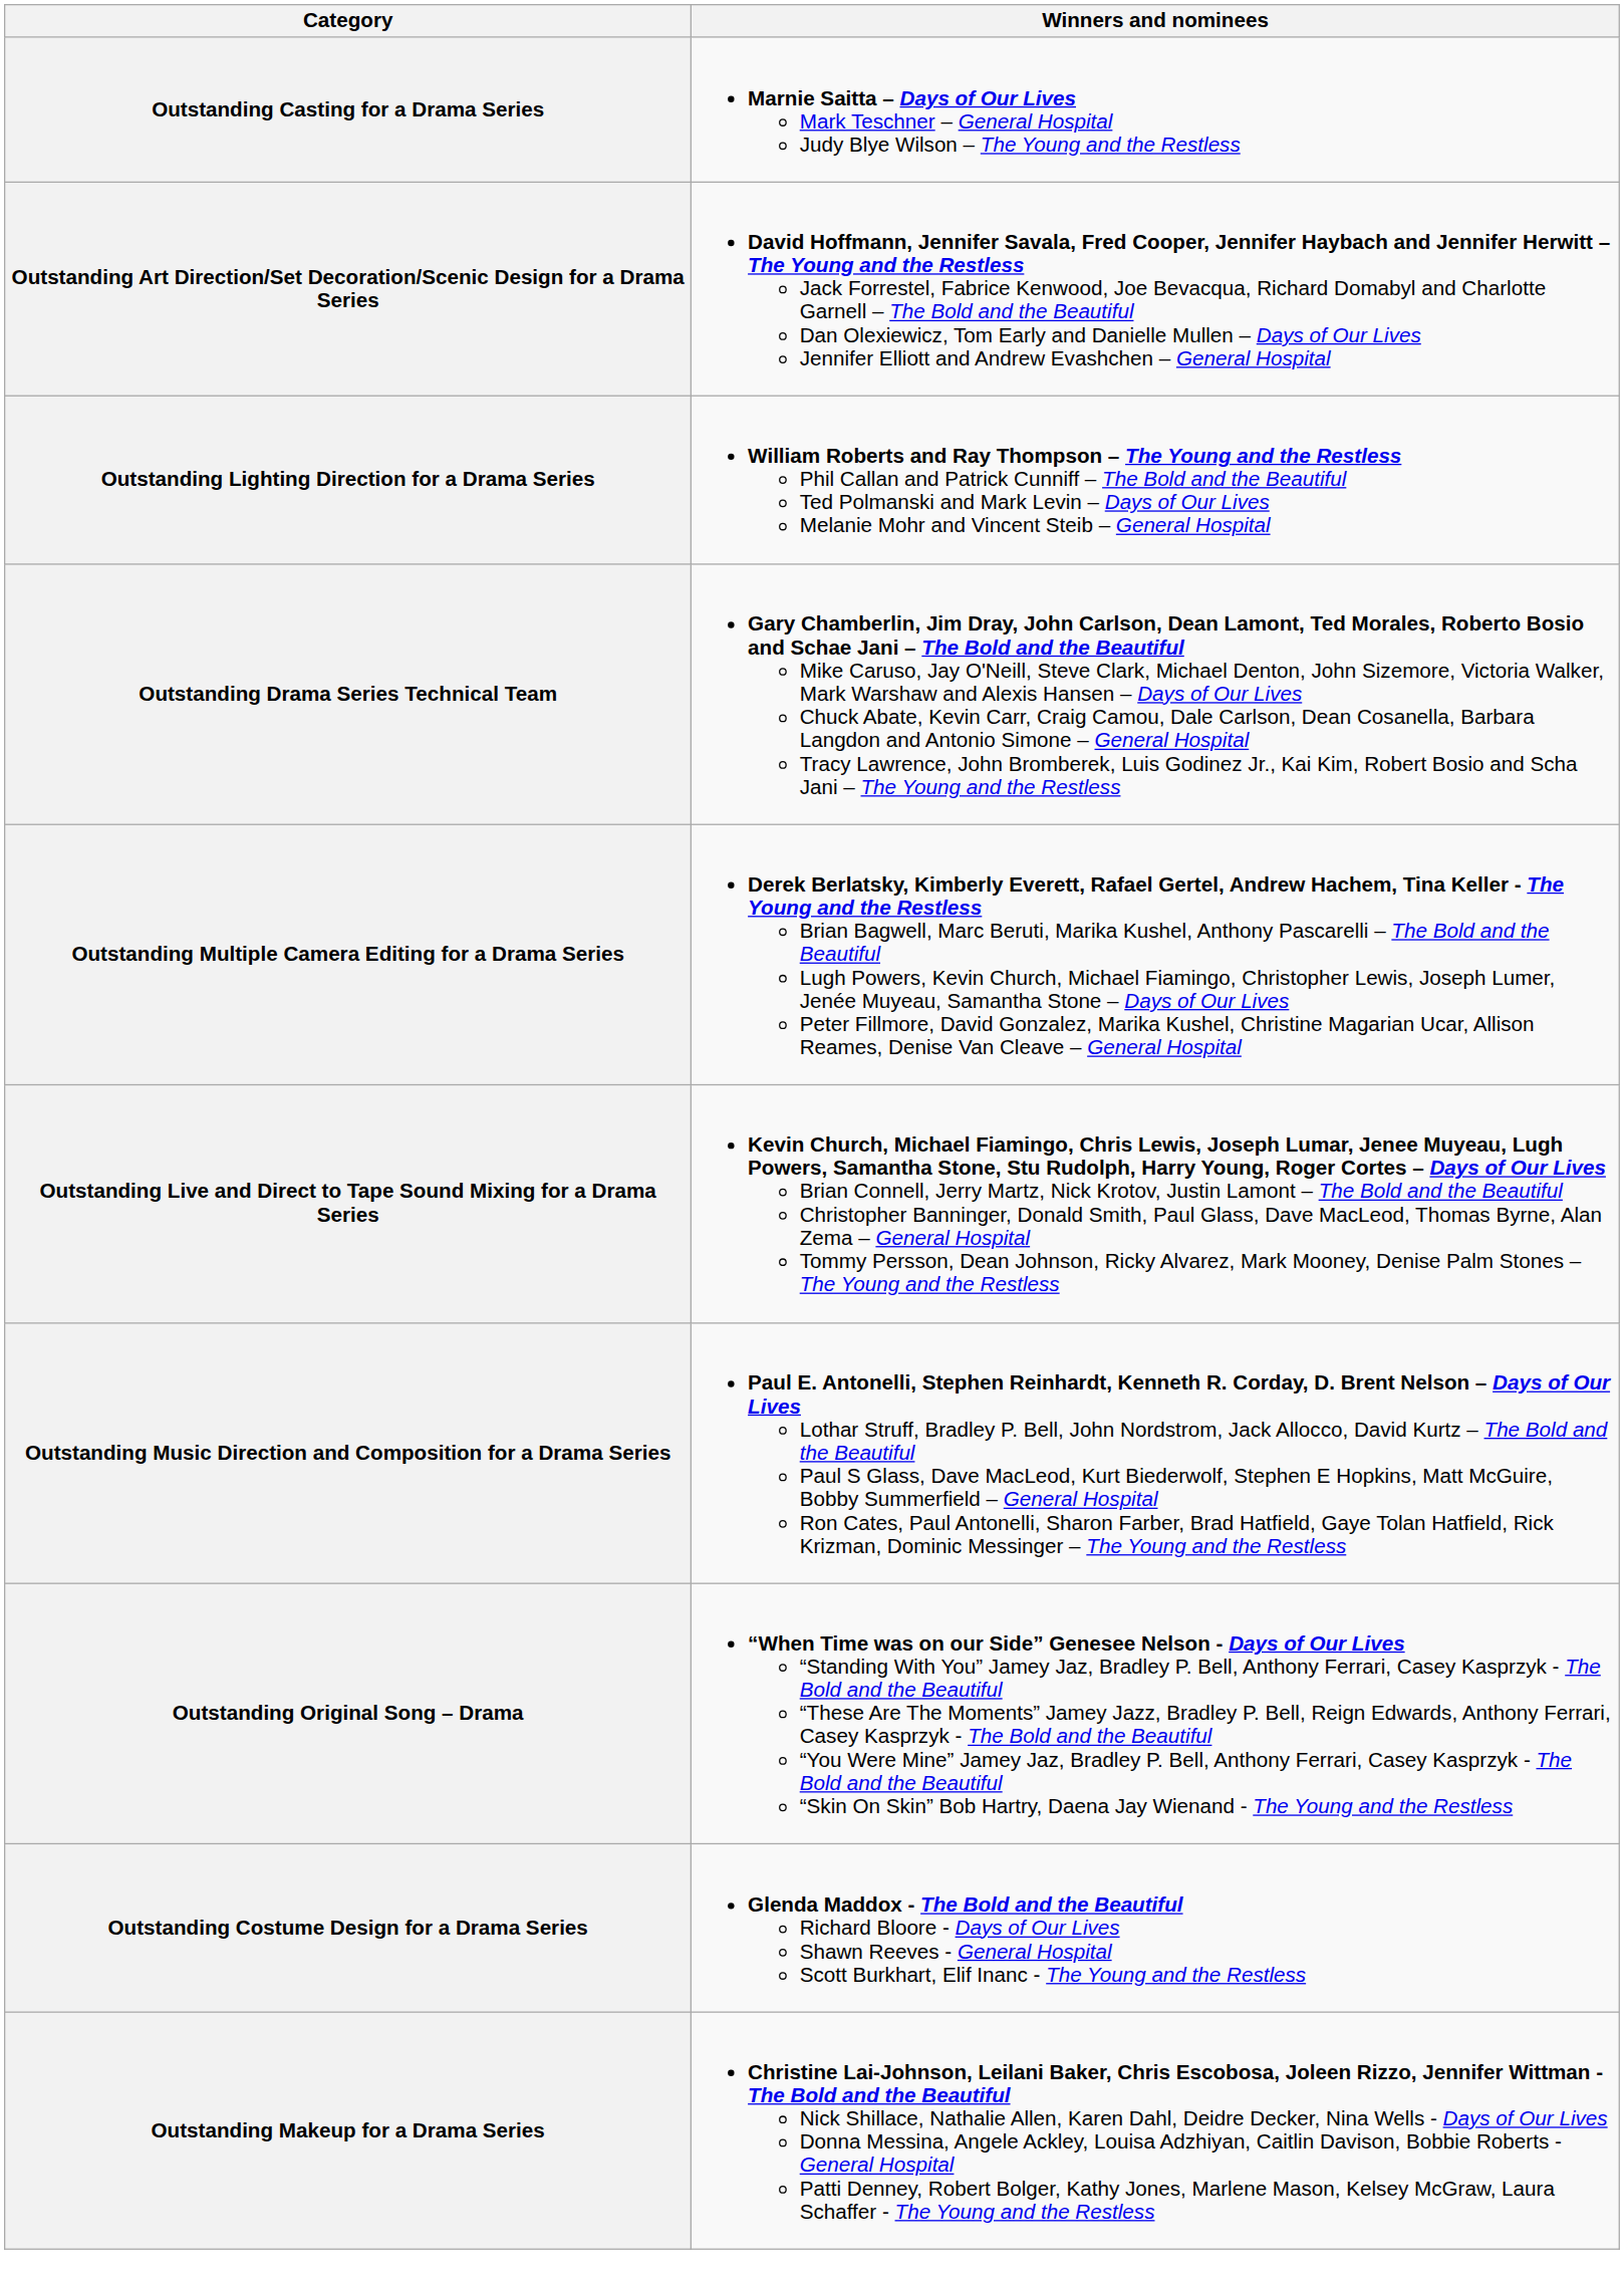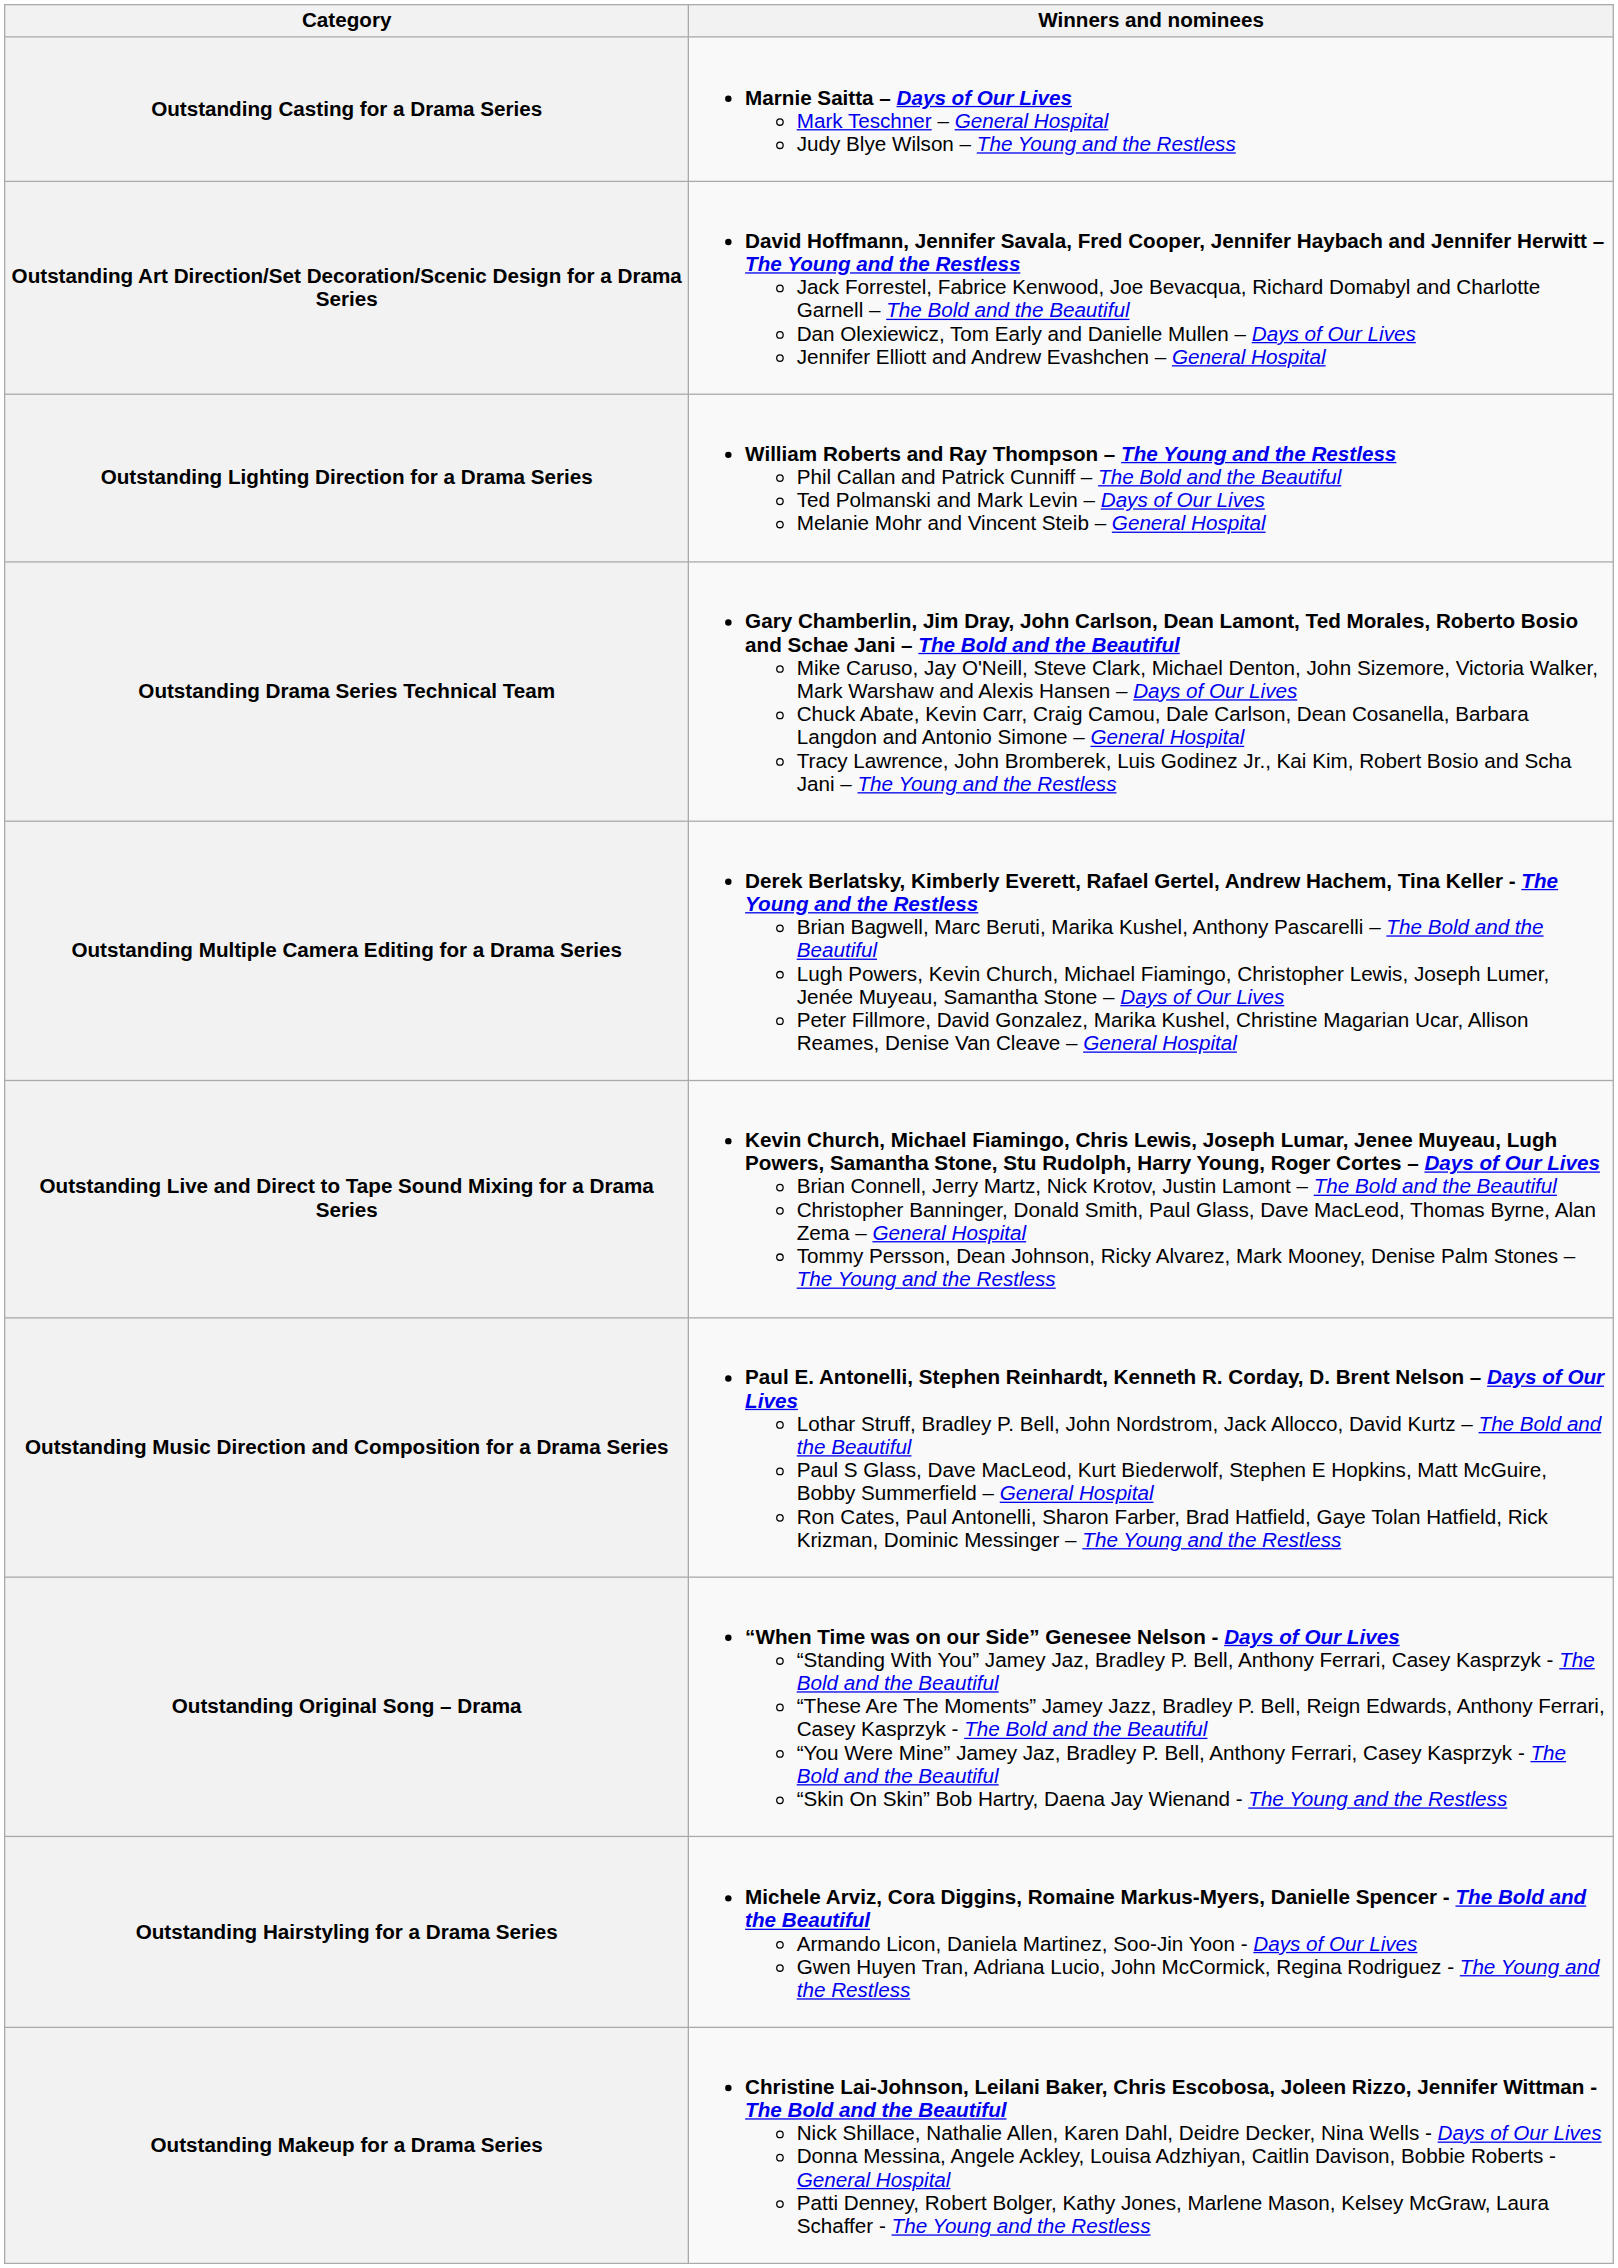- row: Outstanding Costume Design for a Drama Series | Glenda Maddox - The Bold and the Beautiful Richard Bloore - Days of Our Lives Shawn Reeves - General Hospital Scott Burkhart, Elif Inanc - The Young and the Restless
+ row: Outstanding Hairstyling for a Drama Series | Michele Arviz, Cora Diggins, Romaine Markus-Myers, Danielle Spencer - The Bold and the Beautiful Armando Licon, Daniela Martinez, Soo-Jin Yoon - Days of Our Lives Gwen Huyen Tran, Adriana Lucio, John McCormick, Regina Rodriguez - The Young and the Restless
